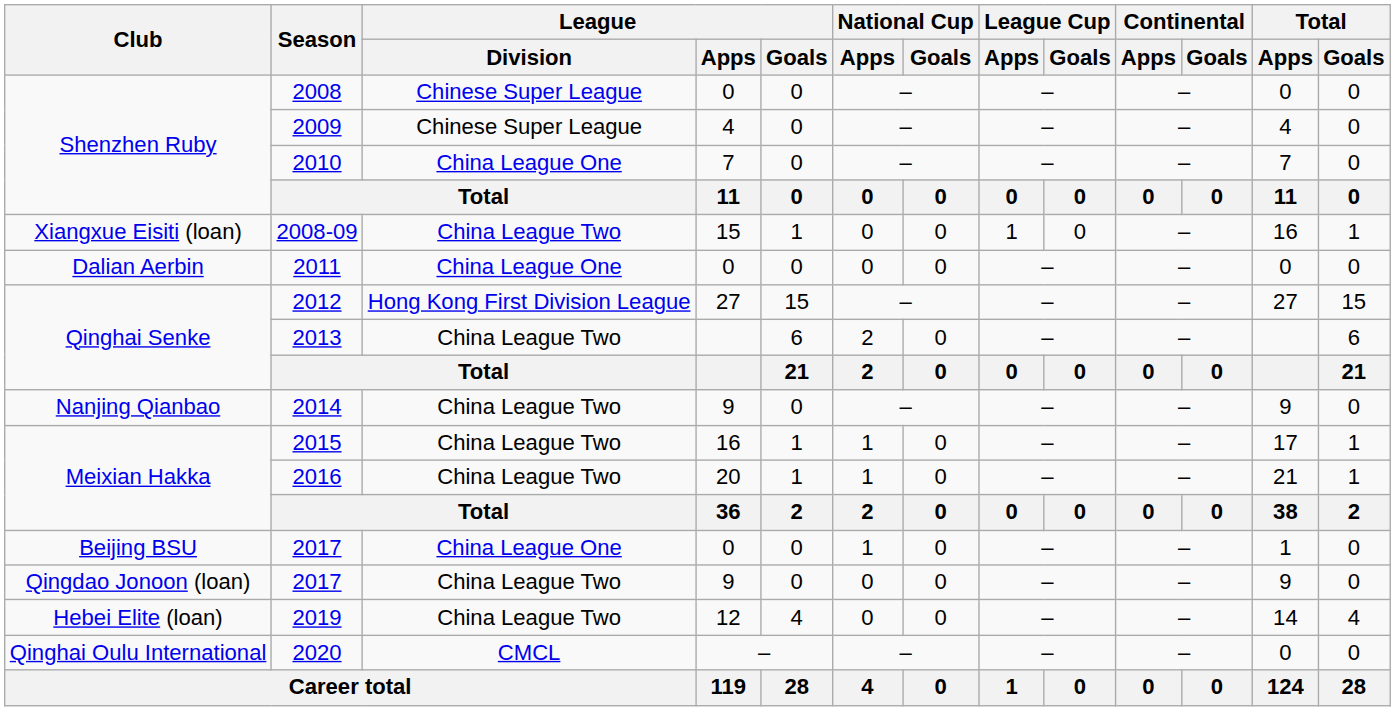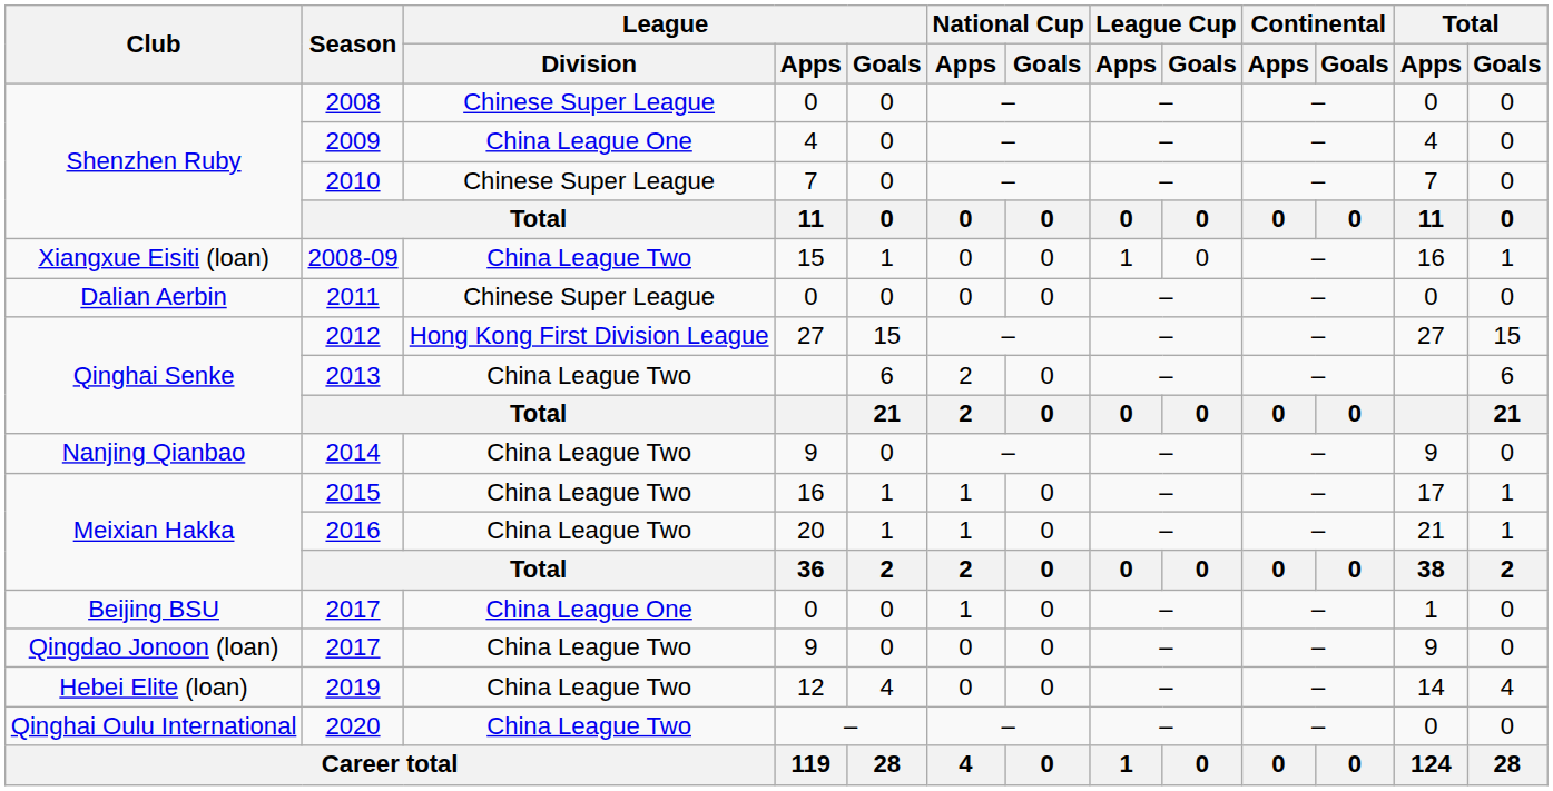2009 | League / Division: Chinese Super League -> China League One
2010 | League / Division: China League One -> Chinese Super League
2011 | League / Division: China League One -> Chinese Super League
2020 | League / Division: CMCL -> China League Two
